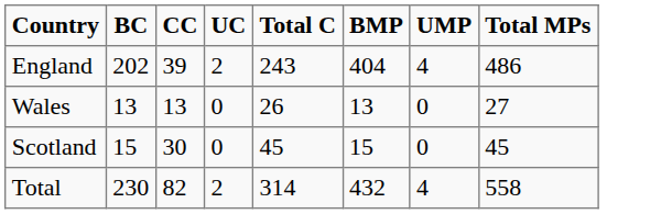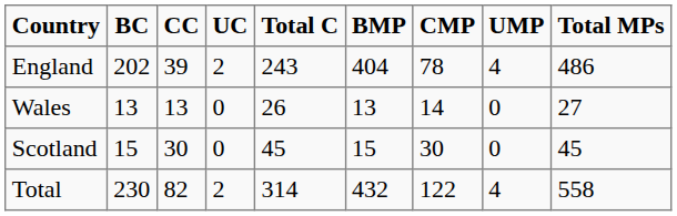+ column: CMP | 78 | 14 | 30 | 122
